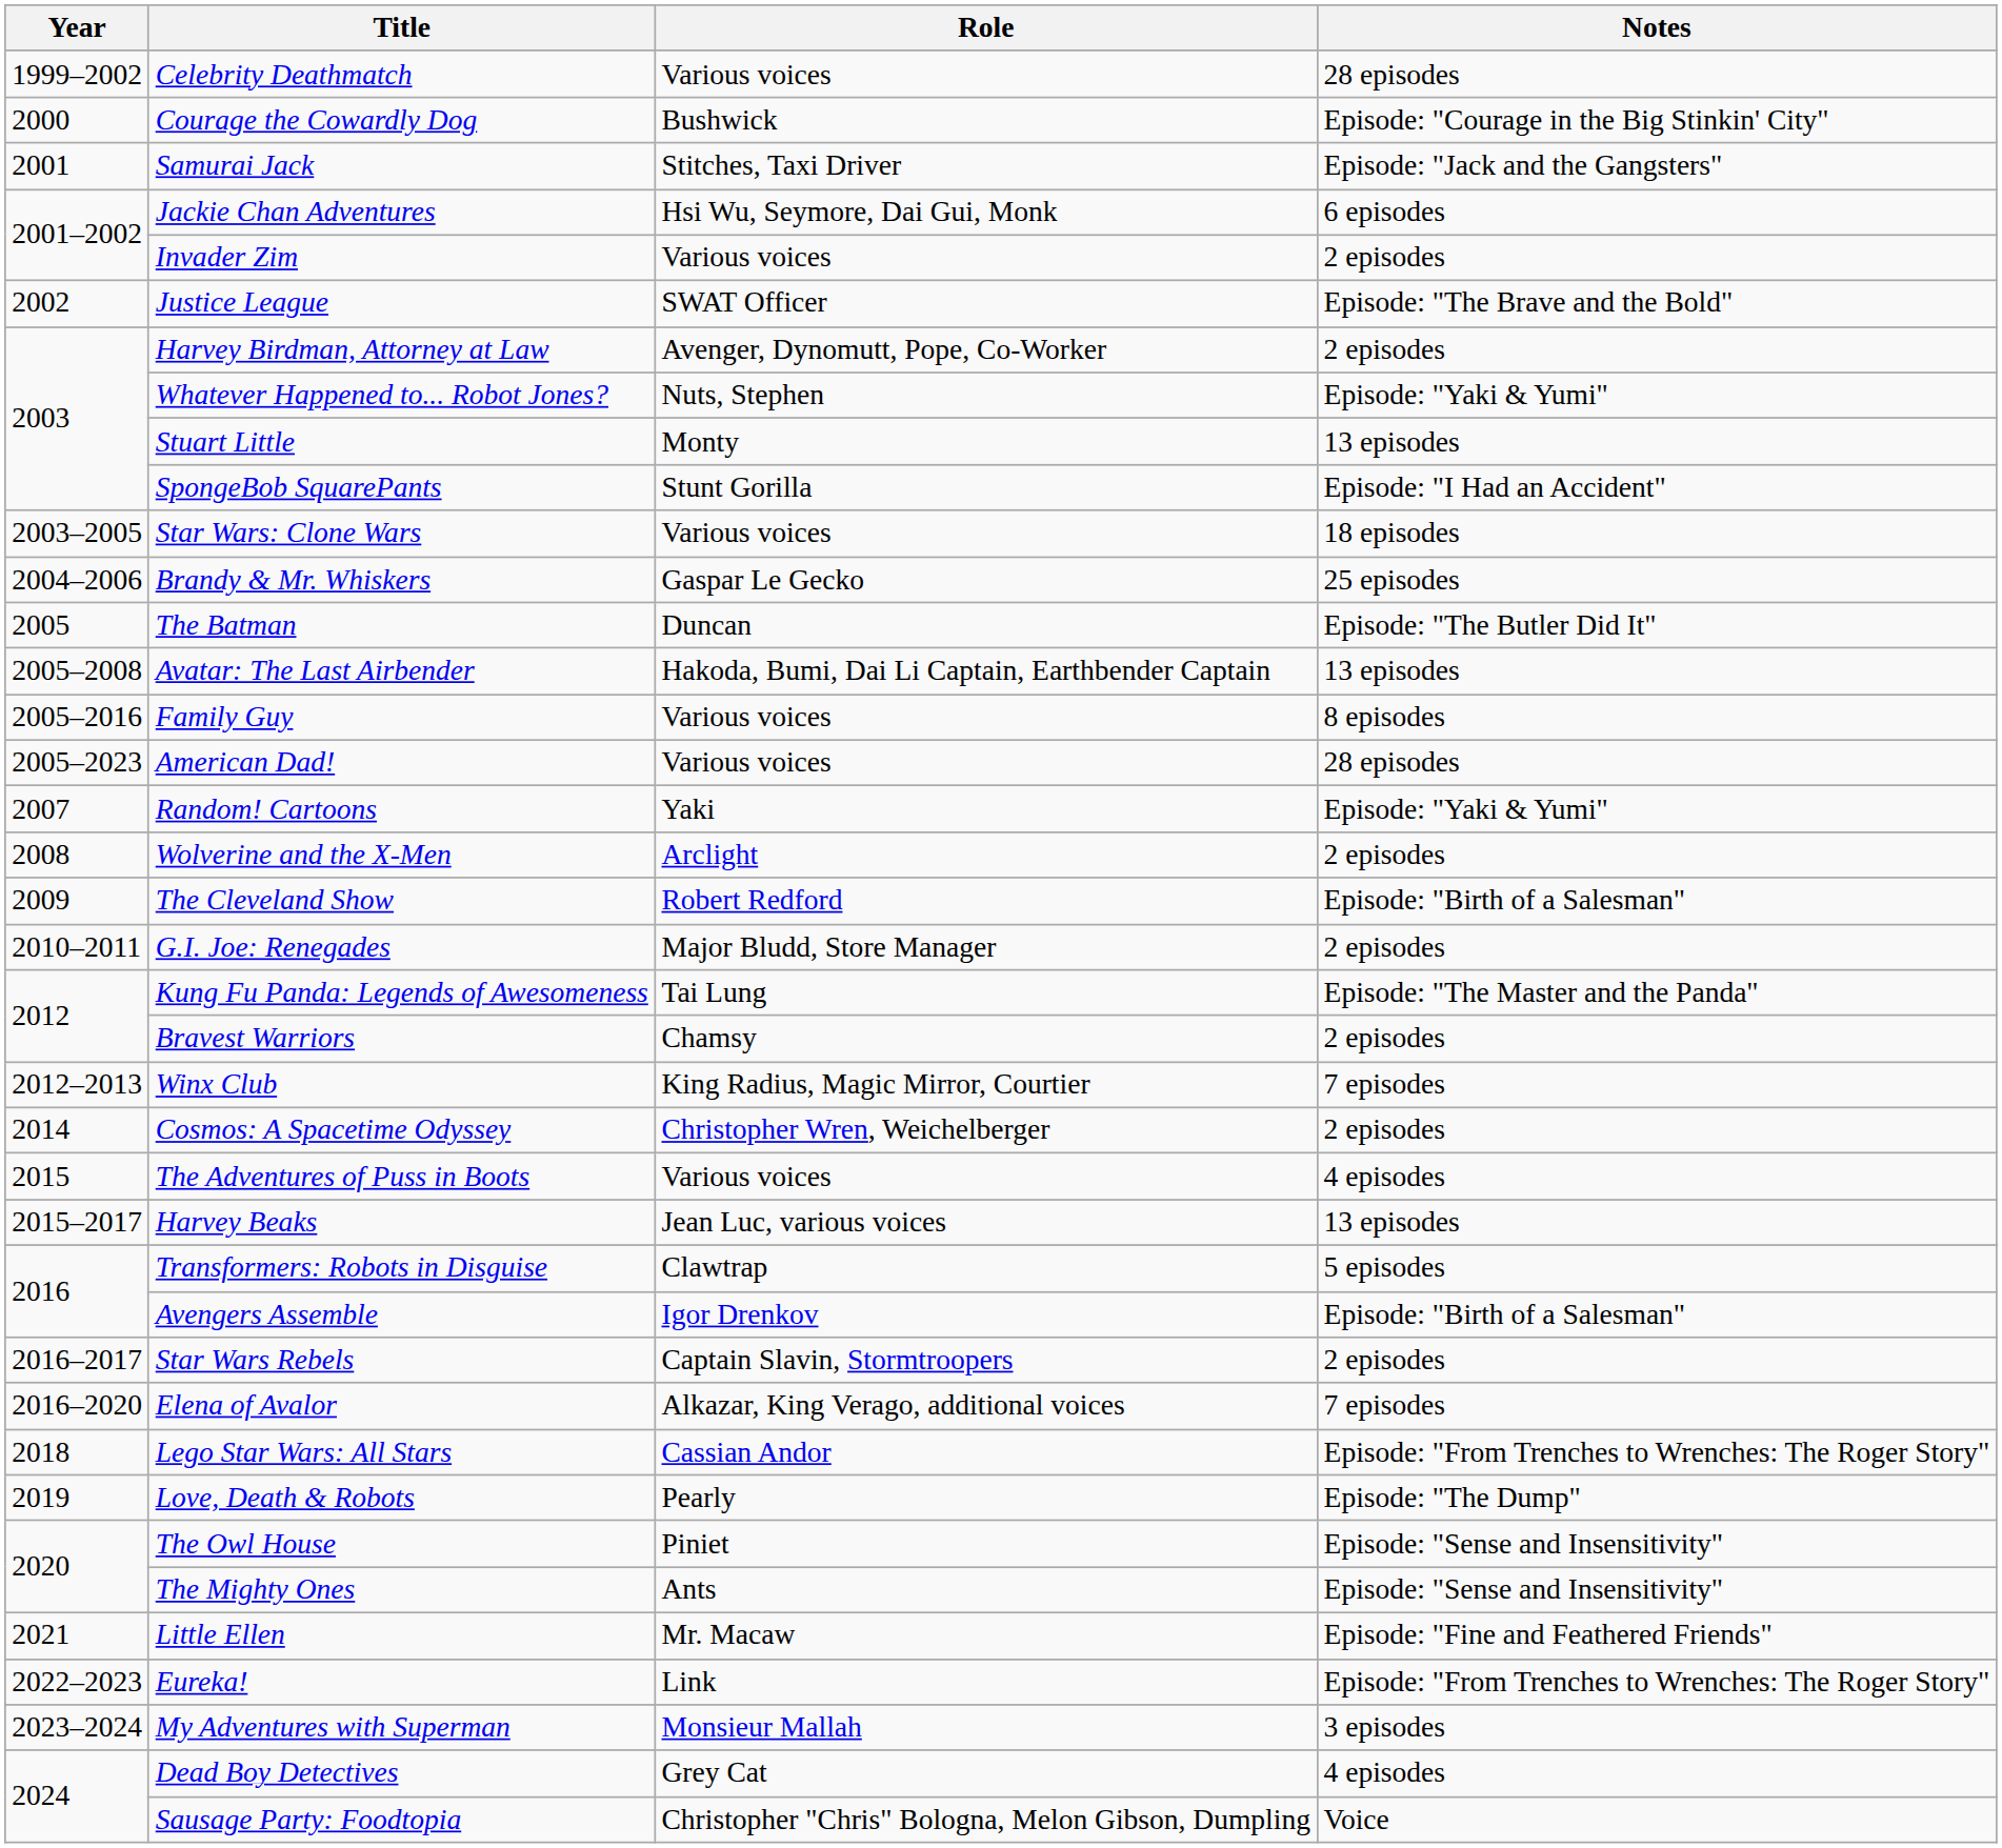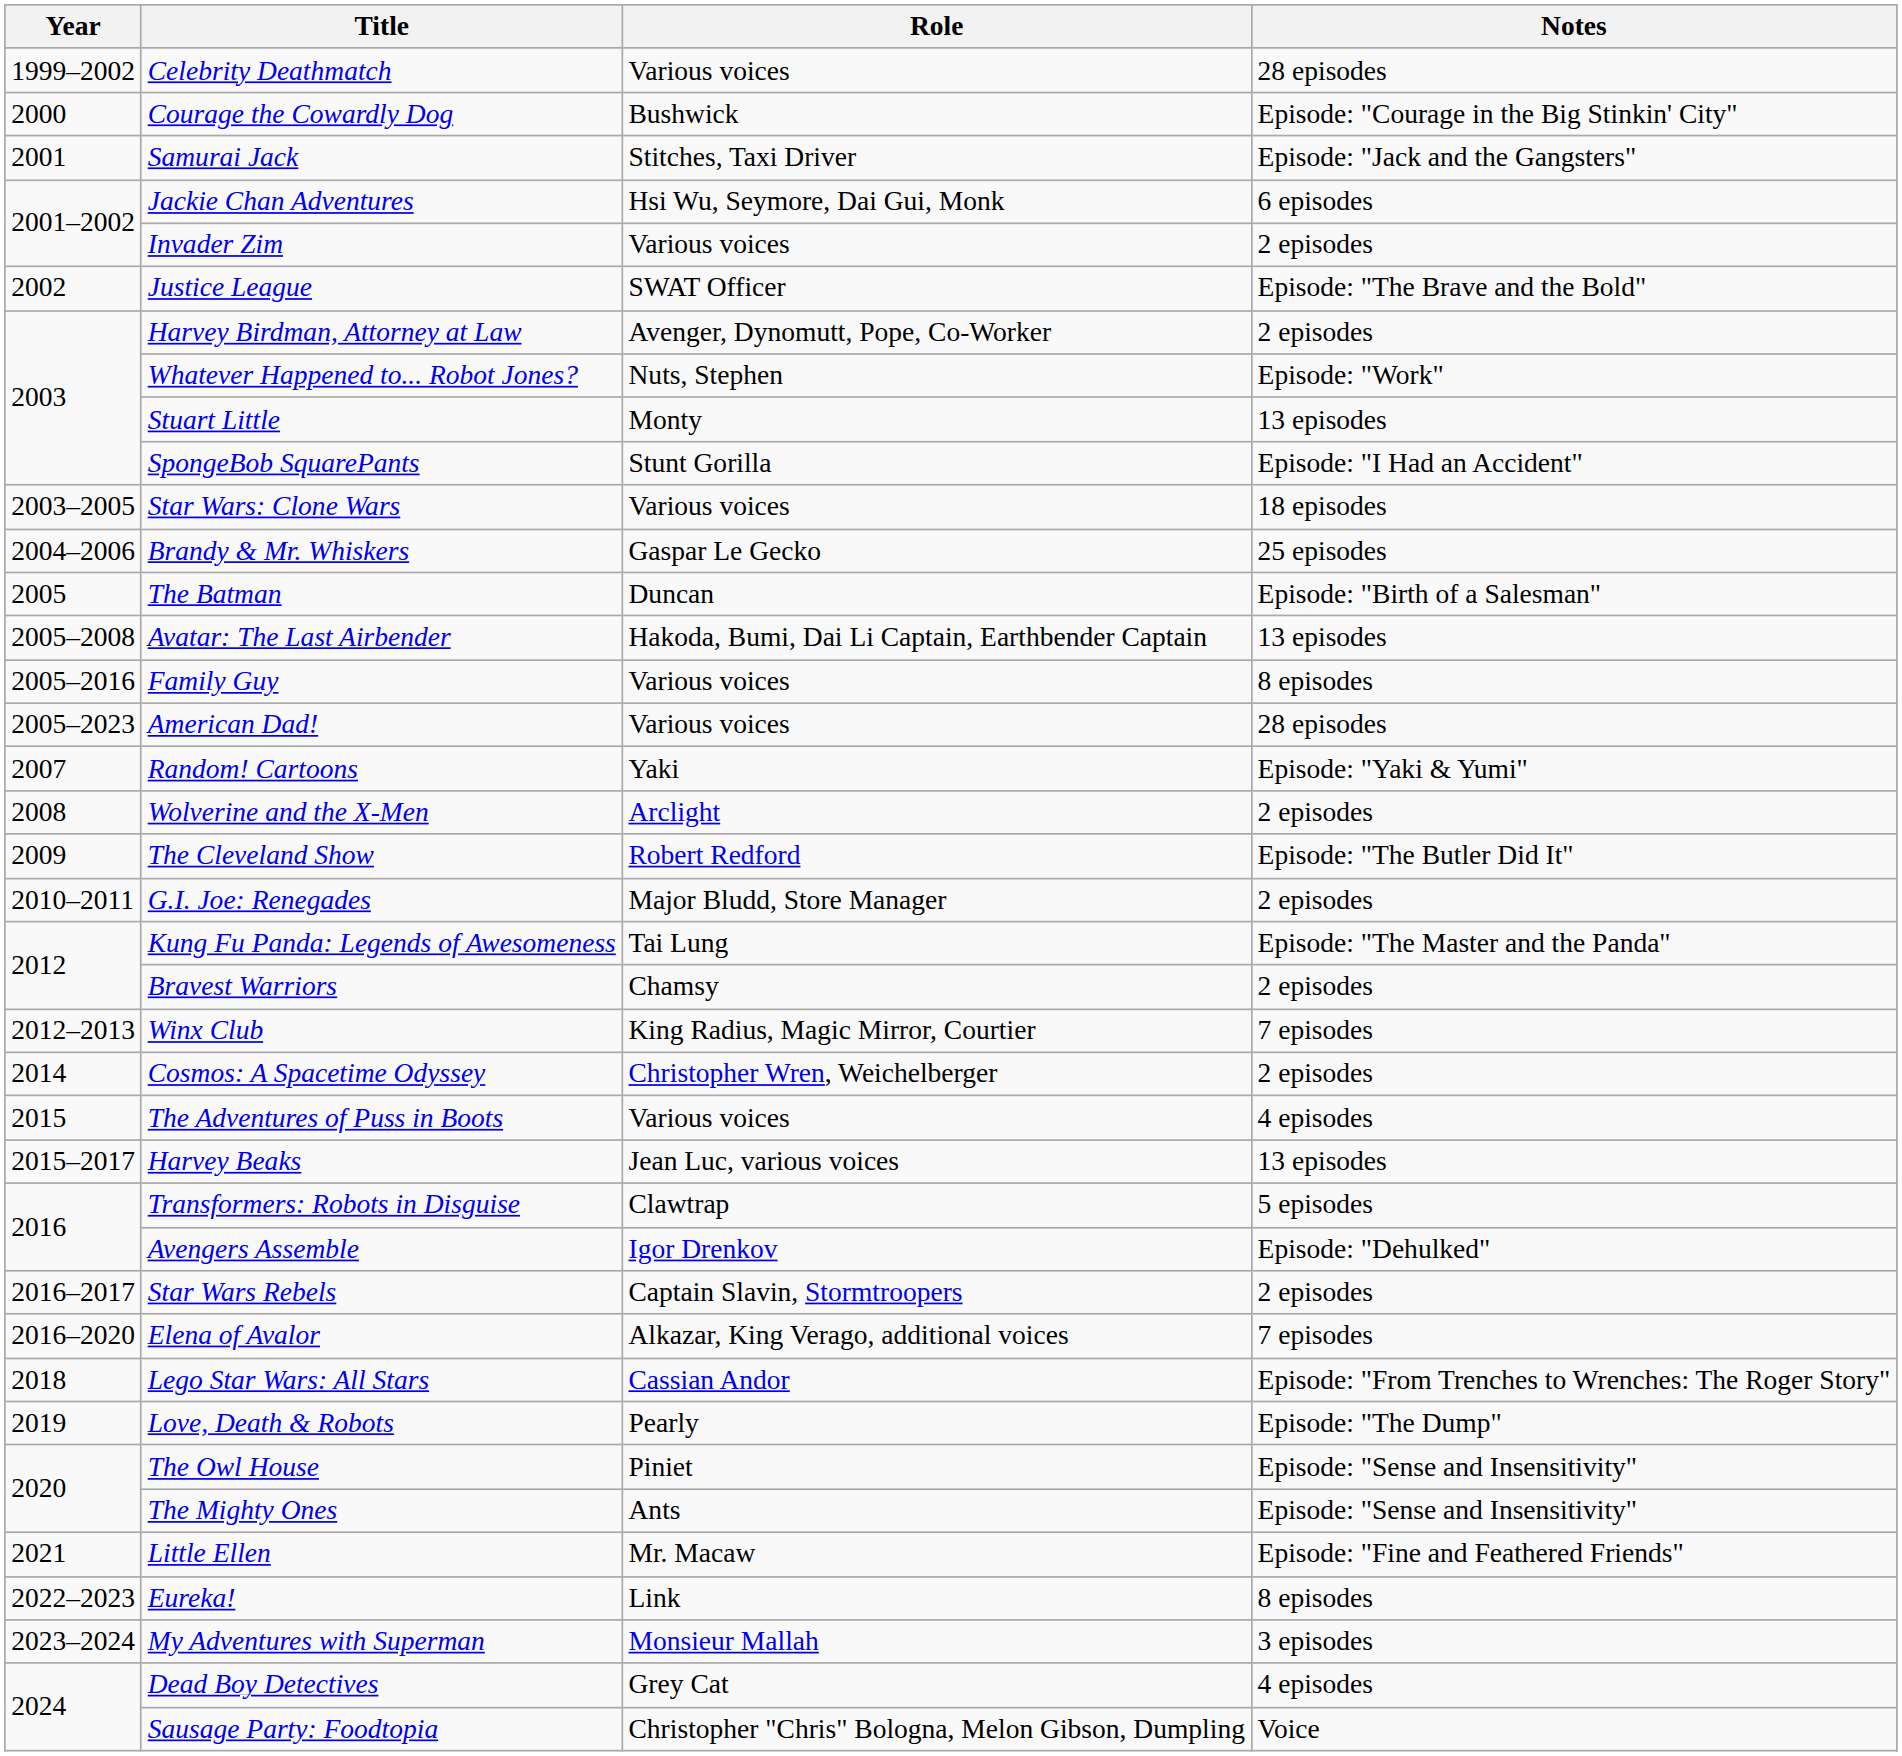Whatever Happened to... Robot Jones? | Notes: Episode: "Yaki & Yumi" -> Episode: "Work"
The Batman | Notes: Episode: "The Butler Did It" -> Episode: "Birth of a Salesman"
The Cleveland Show | Notes: Episode: "Birth of a Salesman" -> Episode: "The Butler Did It"
Avengers Assemble | Notes: Episode: "Birth of a Salesman" -> Episode: "Dehulked"
Eureka! | Notes: Episode: "From Trenches to Wrenches: The Roger Story" -> 8 episodes
